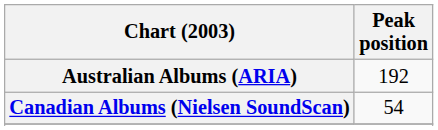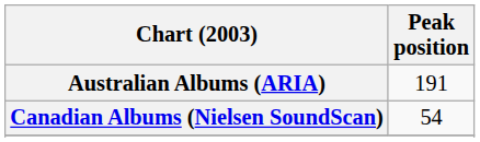Australian Albums (ARIA) | Peak position: 192 -> 191
